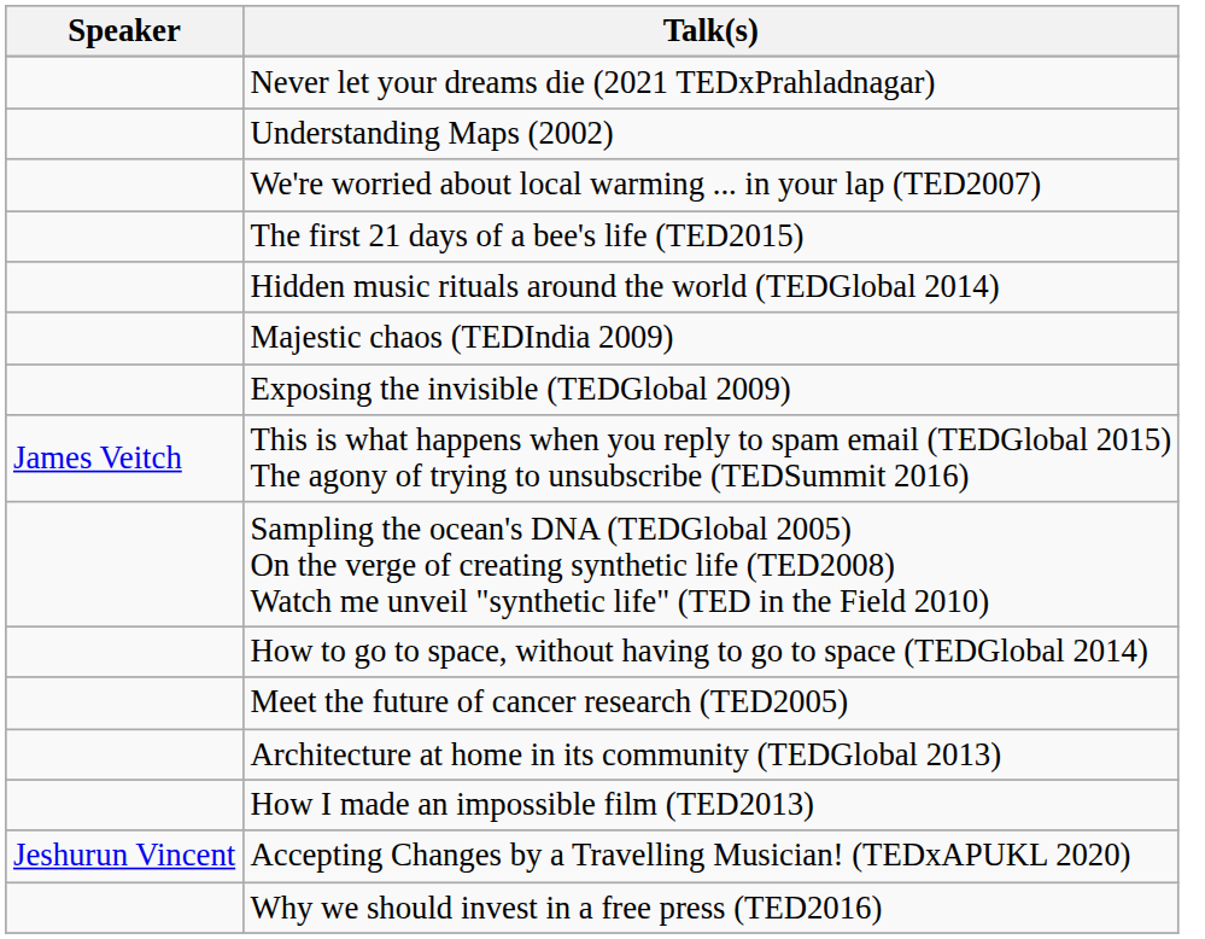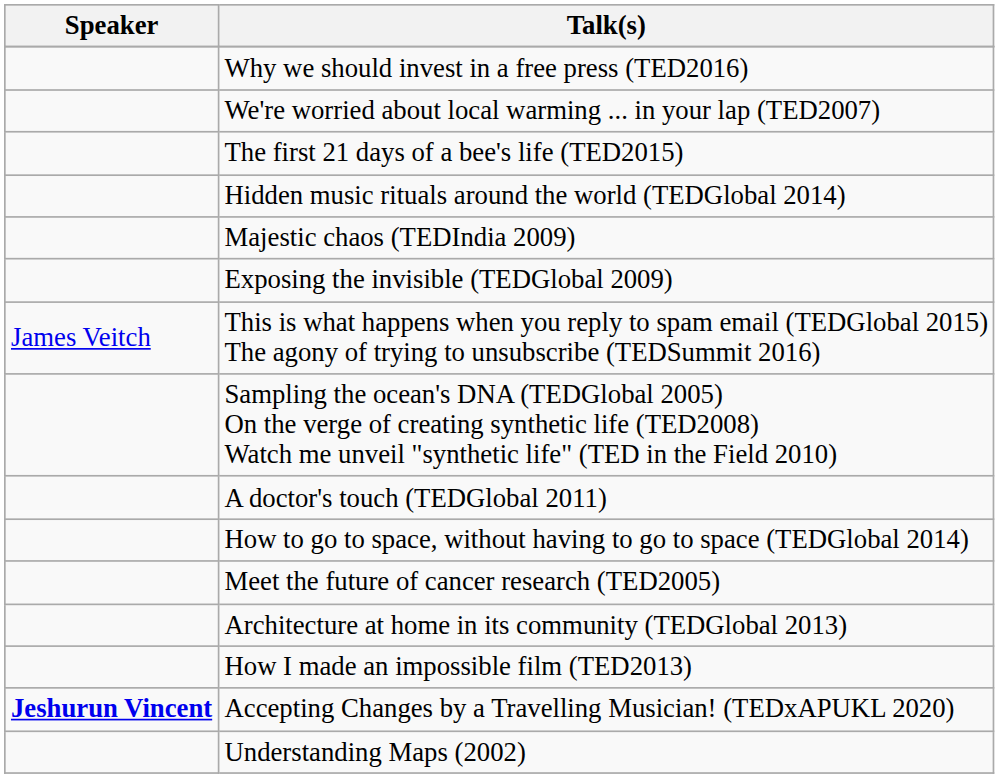- row: Never let your dreams die (2021 TEDxPrahladnagar)
rows swapped: Understanding Maps (2002) <-> Why we should invest in a free press (TED2016)
+ row: A doctor's touch (TEDGlobal 2011)
Accepting Changes by a Travelling Musician! (TEDxAPUKL 2020) | Speaker: normal -> bold
